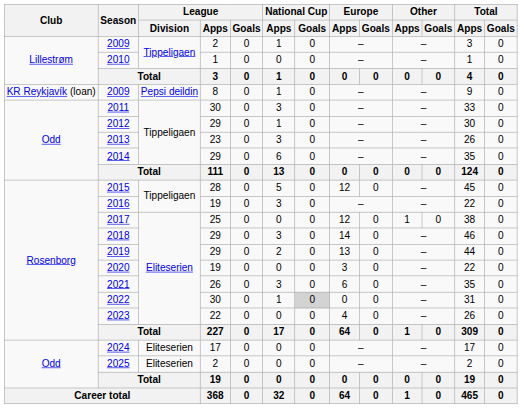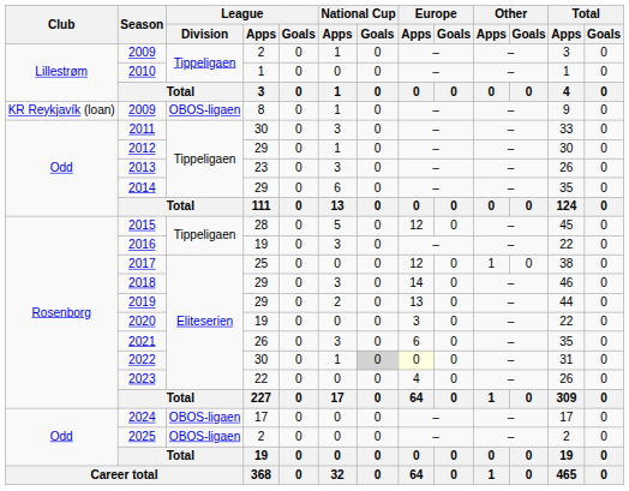2009 / 8 | League / Division: Pepsi deildin -> OBOS-ligaen
2022 | Europe / Apps: no background -> lightyellow background
2024 | League / Division: Eliteserien -> OBOS-ligaen
2025 | League / Division: Eliteserien -> OBOS-ligaen
